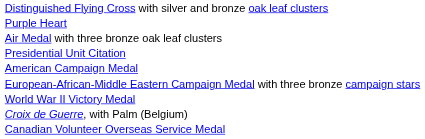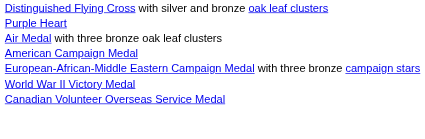- row: Presidential Unit Citation
- row: Croix de Guerre, with Palm (Belgium)
